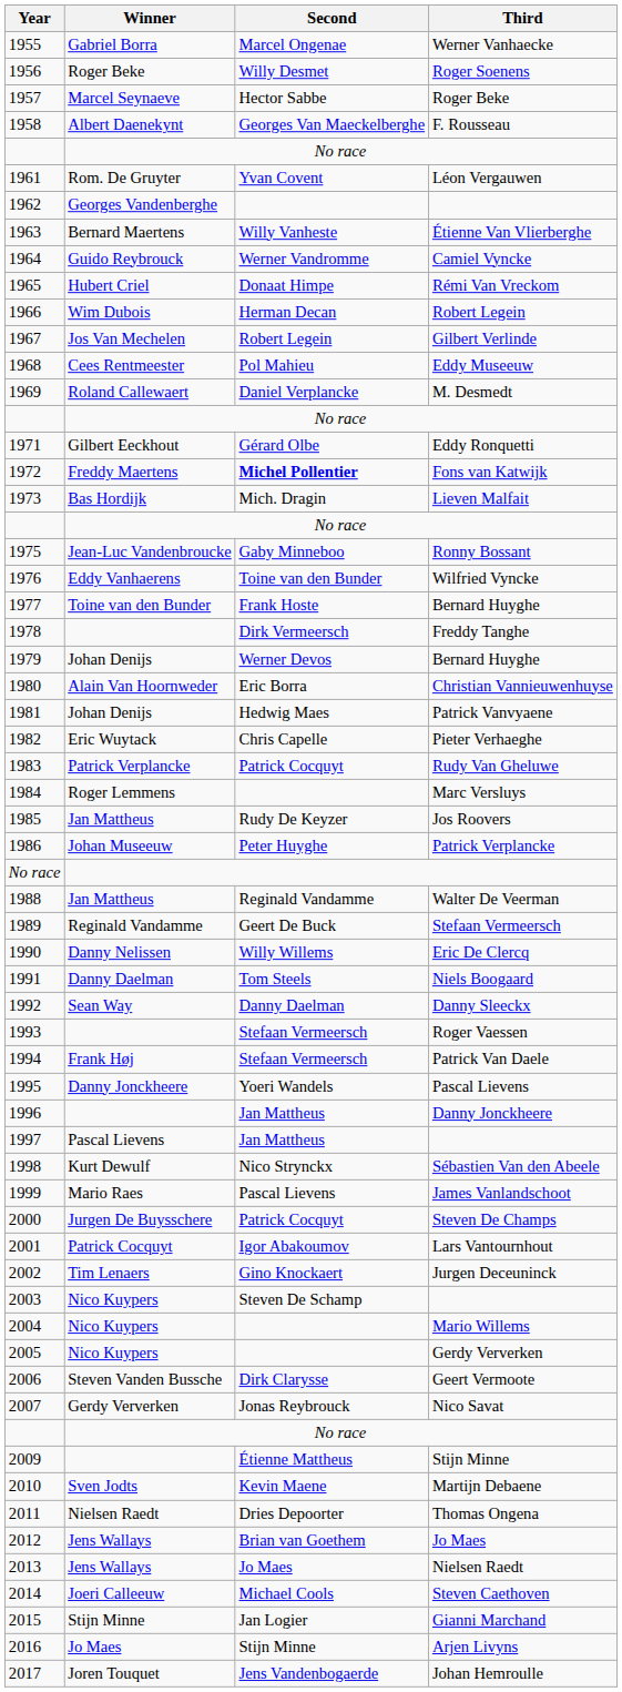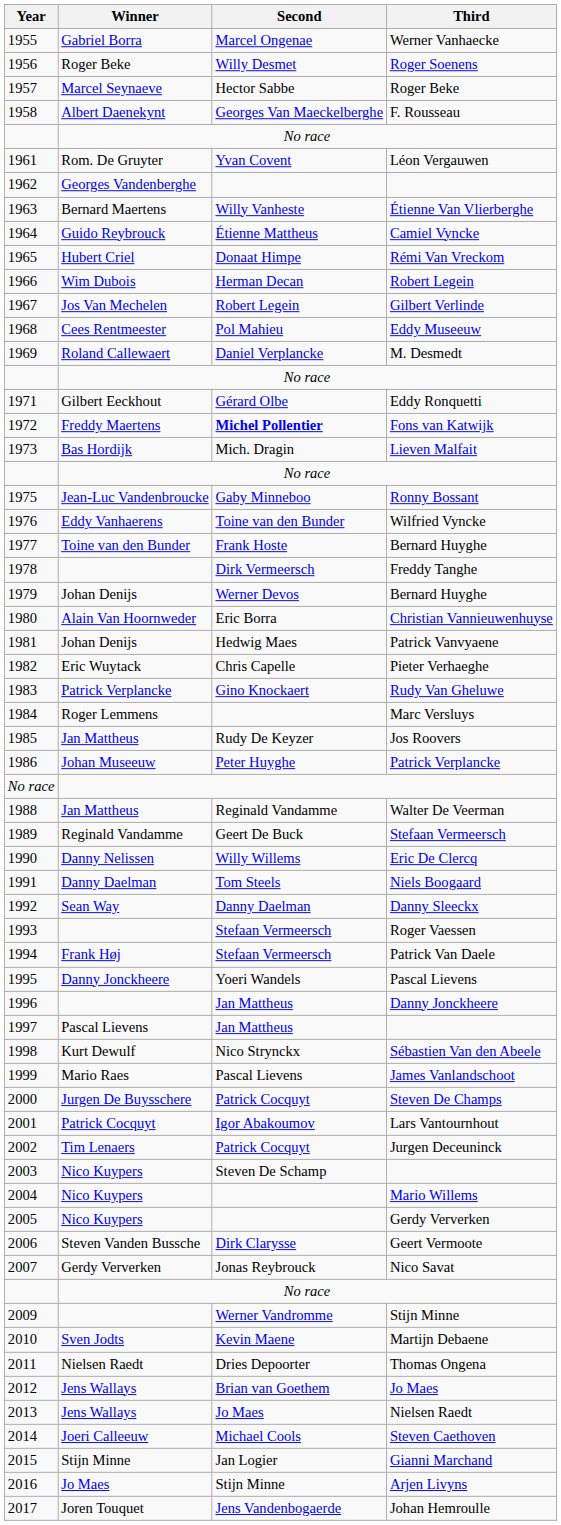1964 | Second: Werner Vandromme -> Étienne Mattheus
1983 | Second: Patrick Cocquyt -> Gino Knockaert
2002 | Second: Gino Knockaert -> Patrick Cocquyt
2009 | Second: Étienne Mattheus -> Werner Vandromme
